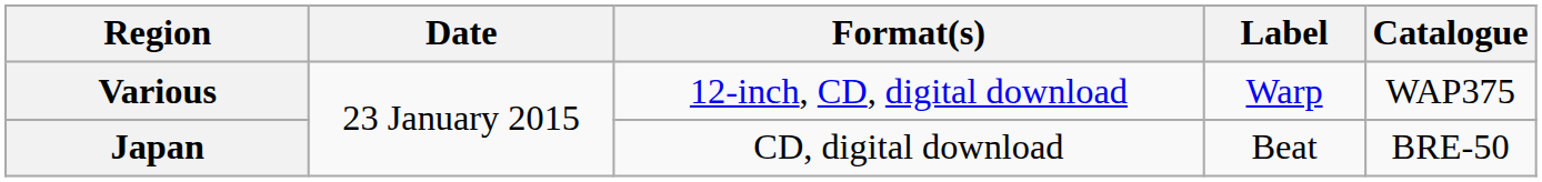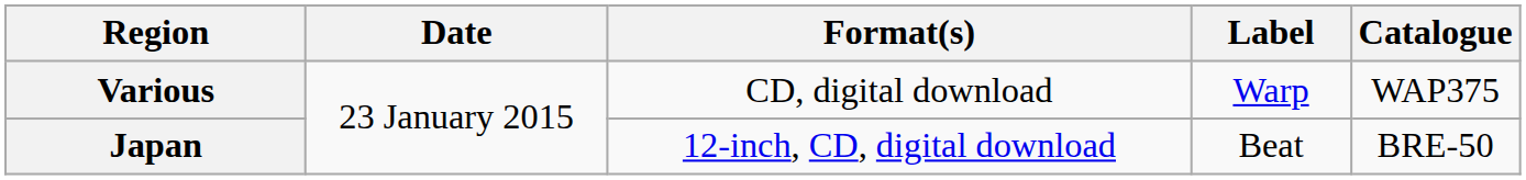Various | Format(s): 12-inch, CD, digital download -> CD, digital download
Japan | Format(s): CD, digital download -> 12-inch, CD, digital download
